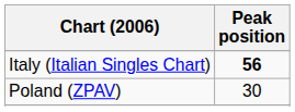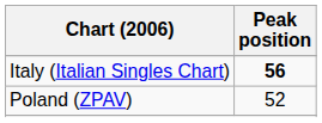Poland (ZPAV) | Peak position: 30 -> 52
